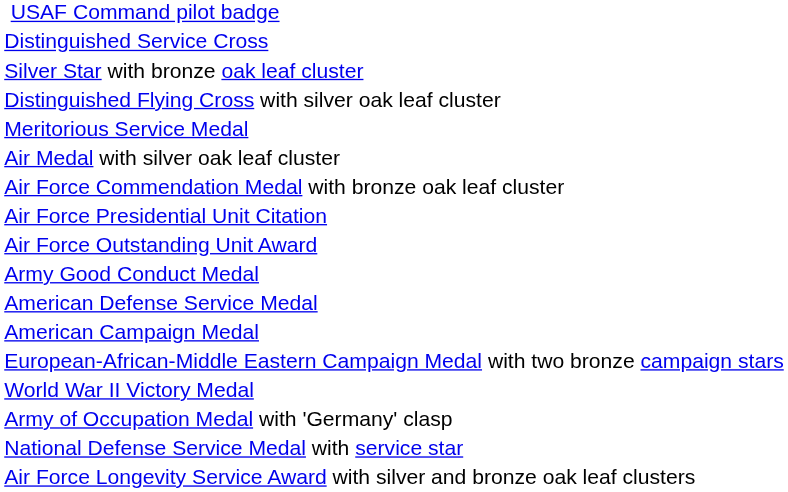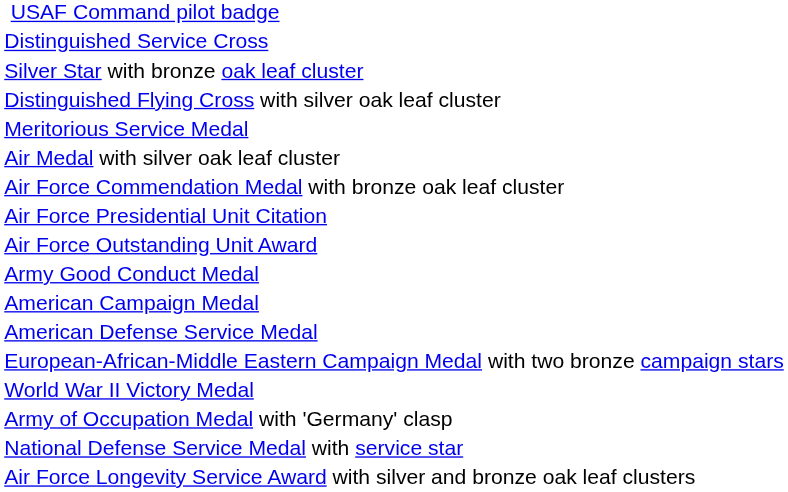rows swapped: American Defense Service Medal <-> American Campaign Medal
